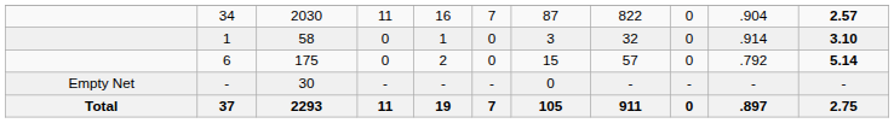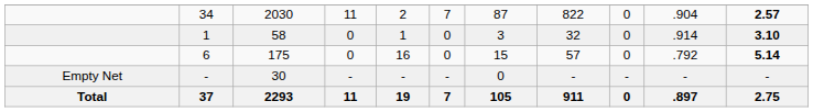34 | column 5: 16 -> 2
6 | column 5: 2 -> 16
